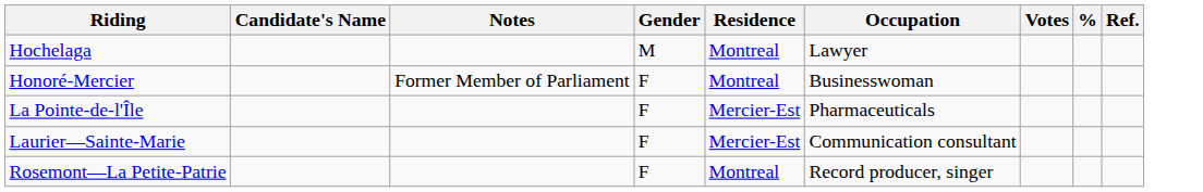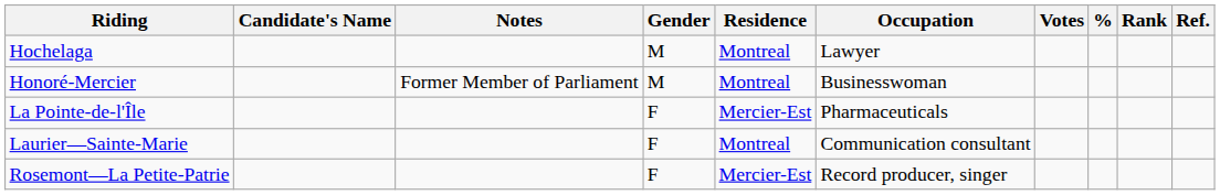+ column: Rank
Honoré-Mercier | Gender: F -> M
Laurier—Sainte-Marie | Residence: Mercier-Est -> Montreal
Rosemont—La Petite-Patrie | Residence: Montreal -> Mercier-Est
